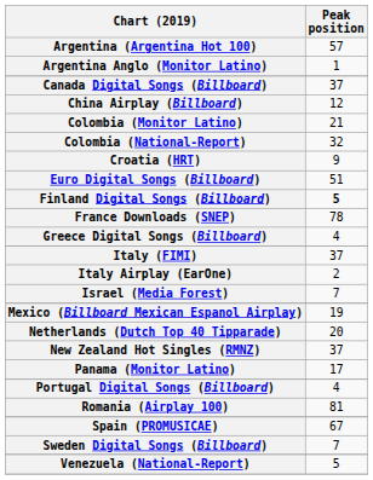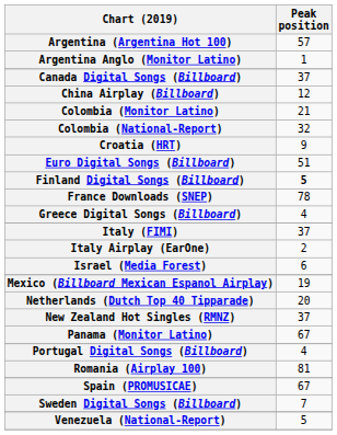Israel (Media Forest) | Peak position: 7 -> 6
Panama (Monitor Latino) | Peak position: 17 -> 67
